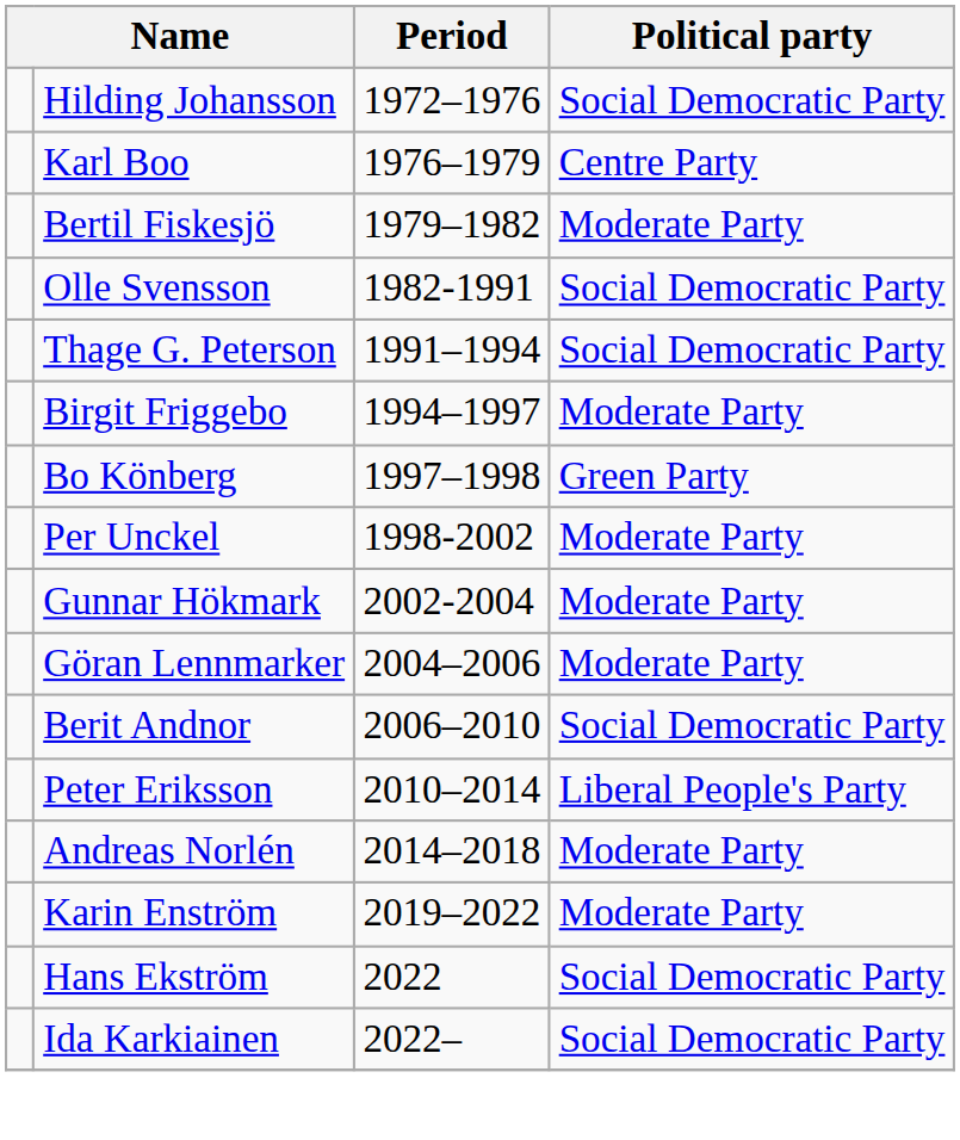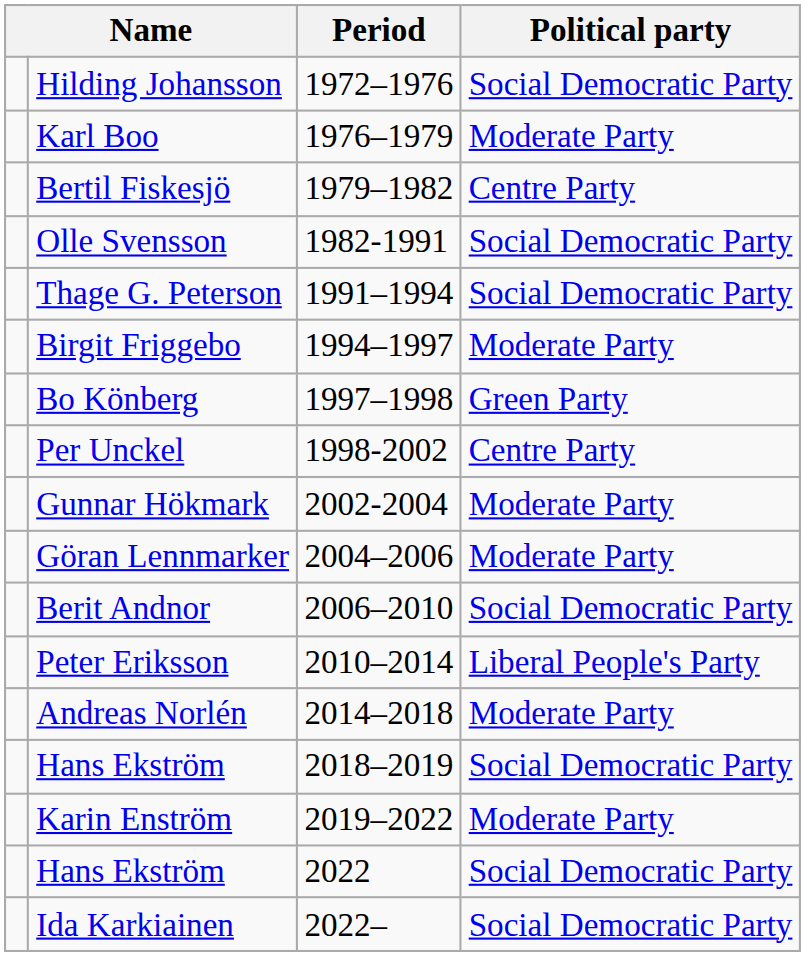Karl Boo | Political party: Centre Party -> Moderate Party
Bertil Fiskesjö | Political party: Moderate Party -> Centre Party
Per Unckel | Political party: Moderate Party -> Centre Party
+ row: Hans Ekström | 2018–2019 | Social Democratic Party
